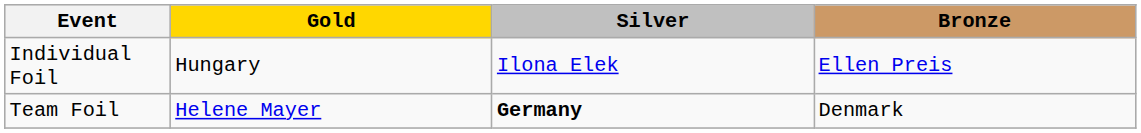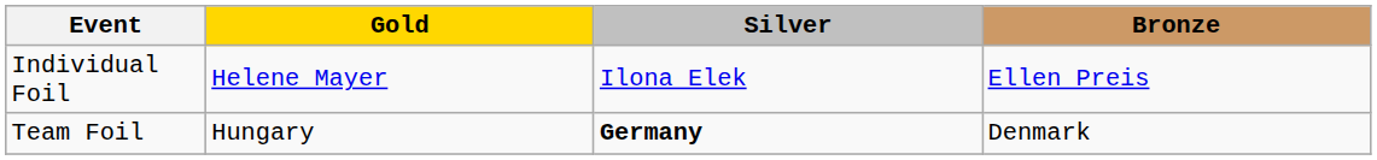Individual Foil | Gold: Hungary -> Helene Mayer
Team Foil | Gold: Helene Mayer -> Hungary
